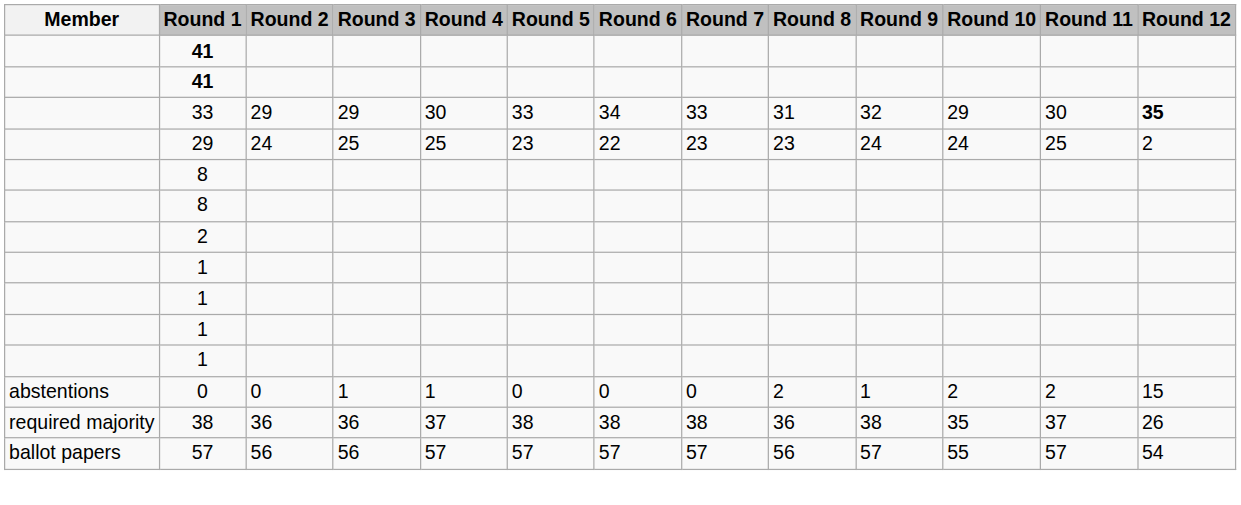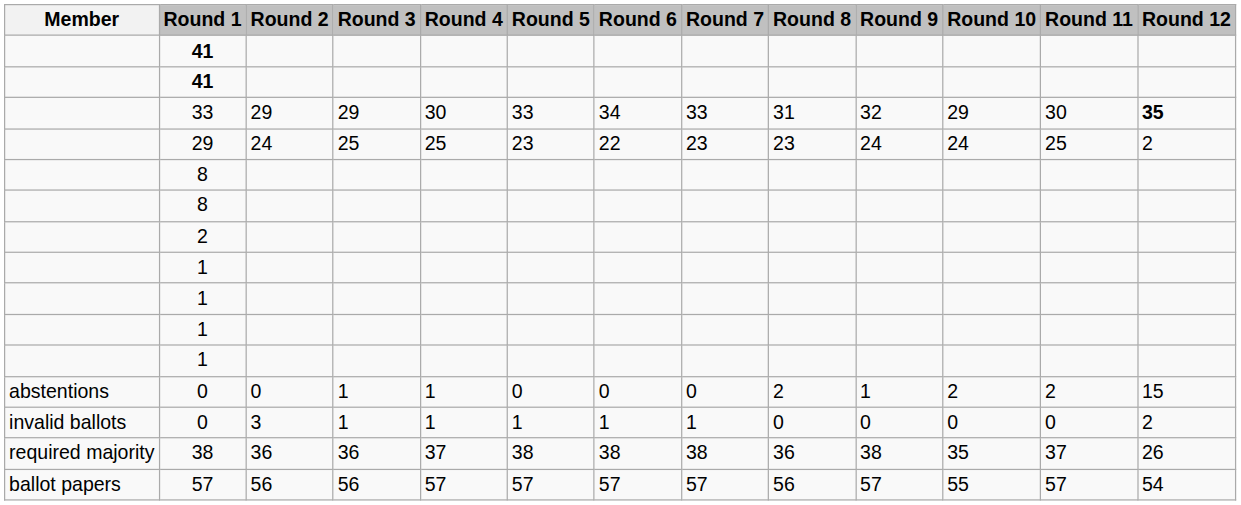+ row: invalid ballots | 0 | 3 | 1 | 1 | 1 | 1 | 1 | 0 | 0 | 0 | 0 | 2
